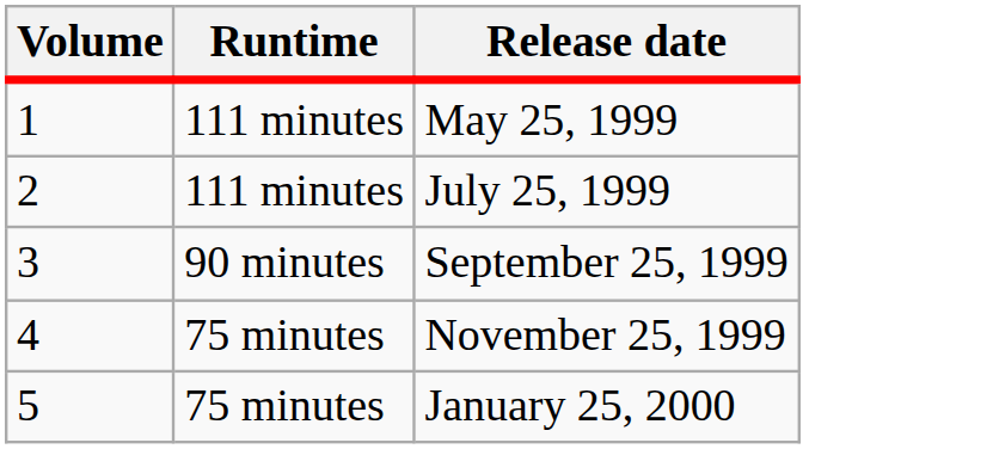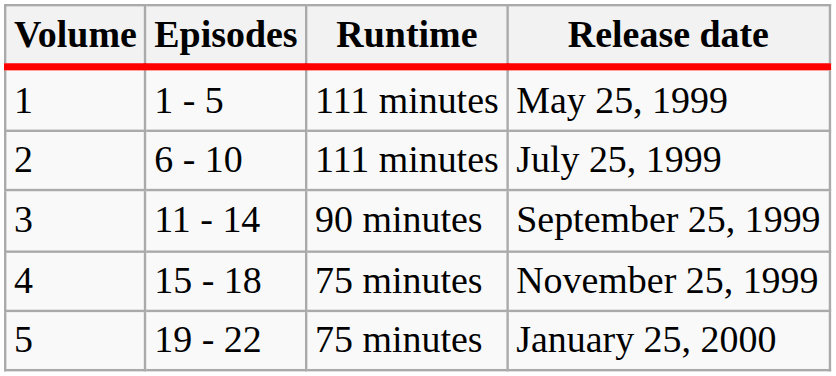+ column: Episodes | 1 - 5 | 6 - 10 | 11 - 14 | 15 - 18 | 19 - 22
